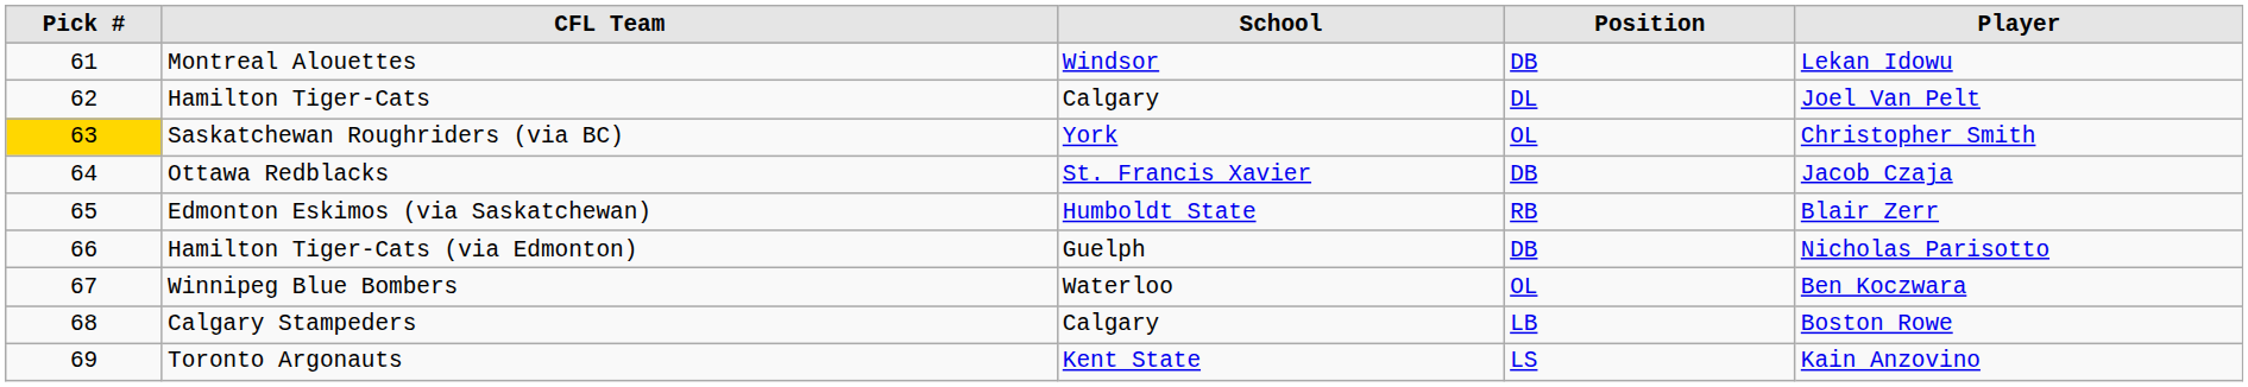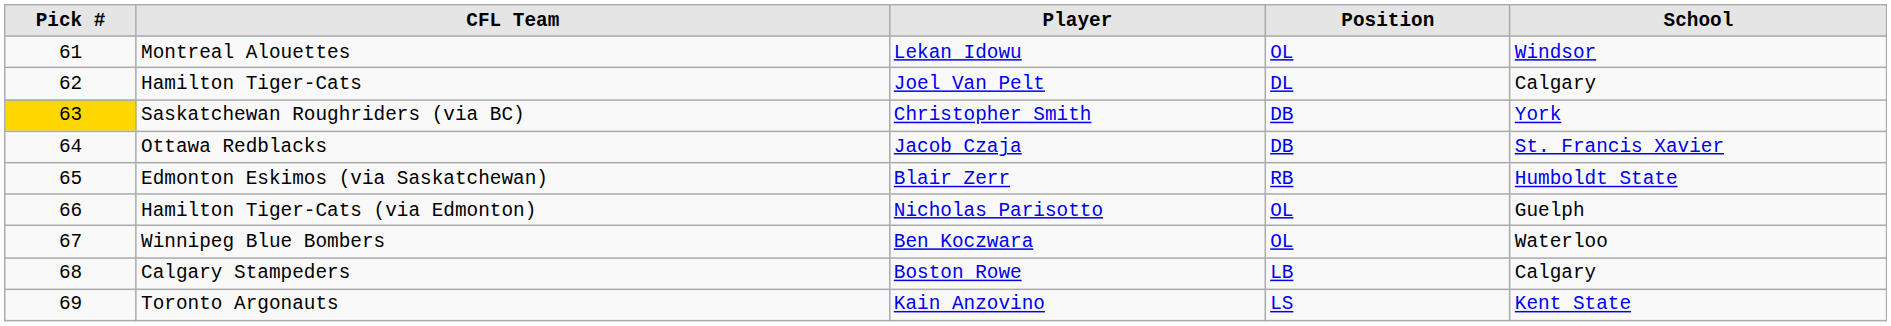columns swapped: Player <-> School
Montreal Alouettes | Position: DB -> OL
Saskatchewan Roughriders (via BC) | Position: OL -> DB
Hamilton Tiger-Cats (via Edmonton) | Position: DB -> OL
